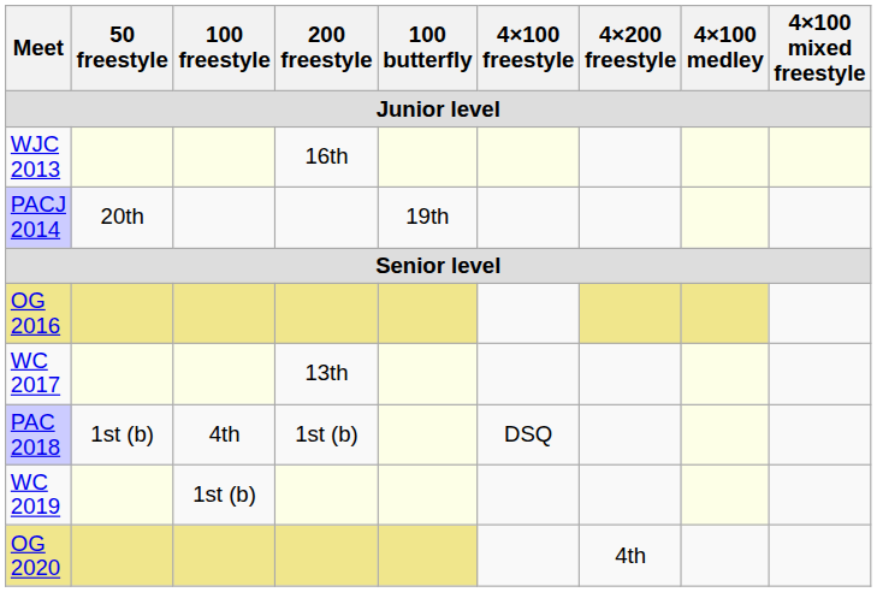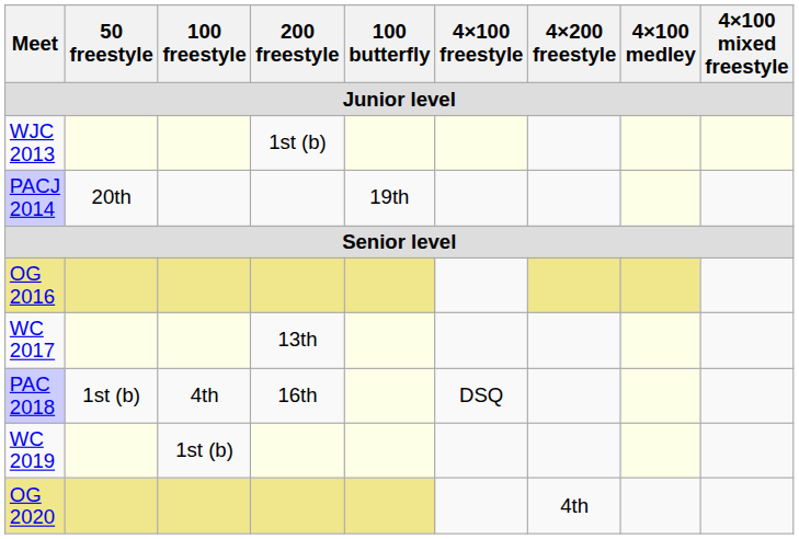WJC 2013 | 200 freestyle: 16th -> 1st (b)
PAC 2018 | 200 freestyle: 1st (b) -> 16th
